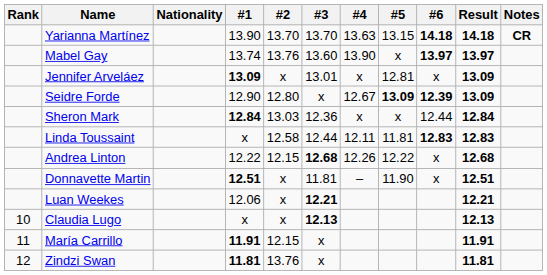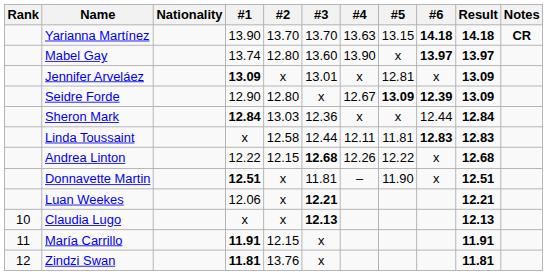Mabel Gay | #2: 13.76 -> 12.80
